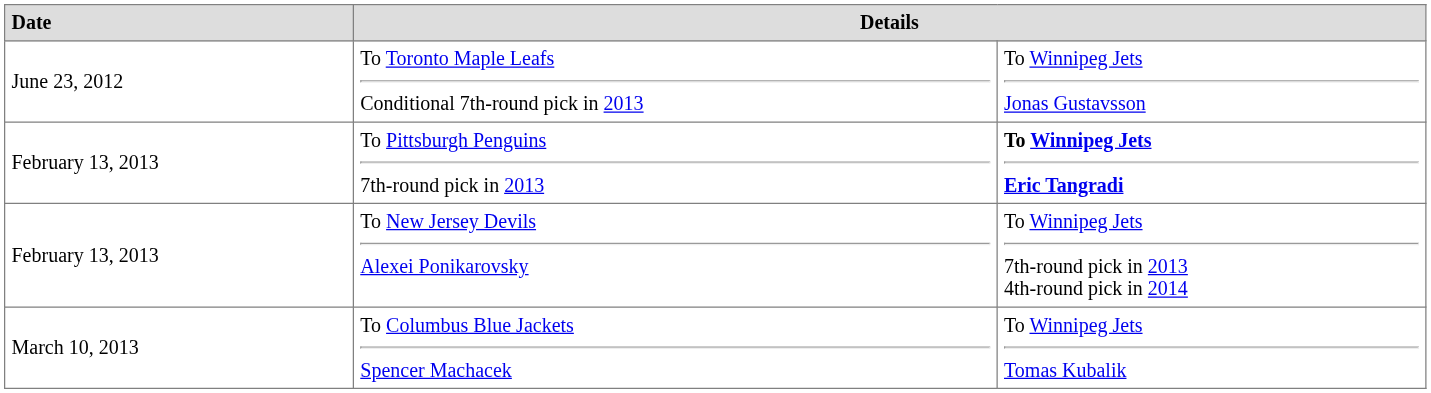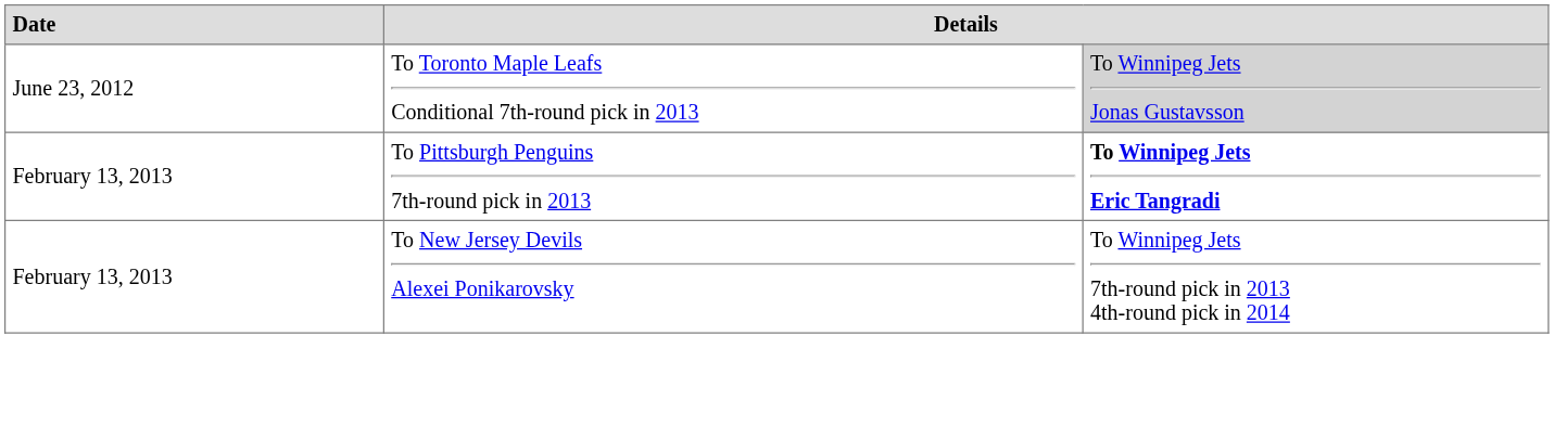To Toronto Maple Leafs Conditional 7th-round pick in 2013 | column 3: no background -> lightgrey background
- row: March 10, 2013 | To Columbus Blue Jackets Spencer Machacek | To Winnipeg Jets Tomas Kubalik
